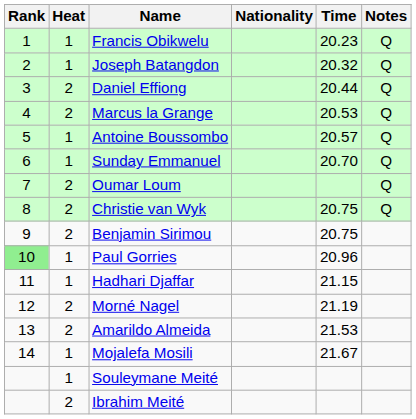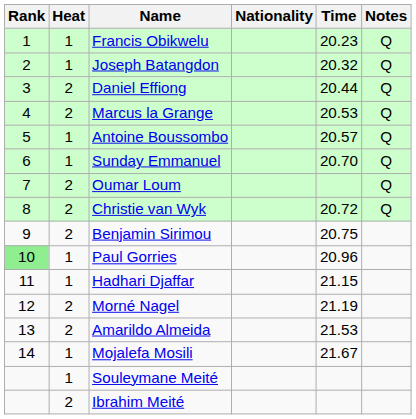Christie van Wyk | Time: 20.75 -> 20.72
